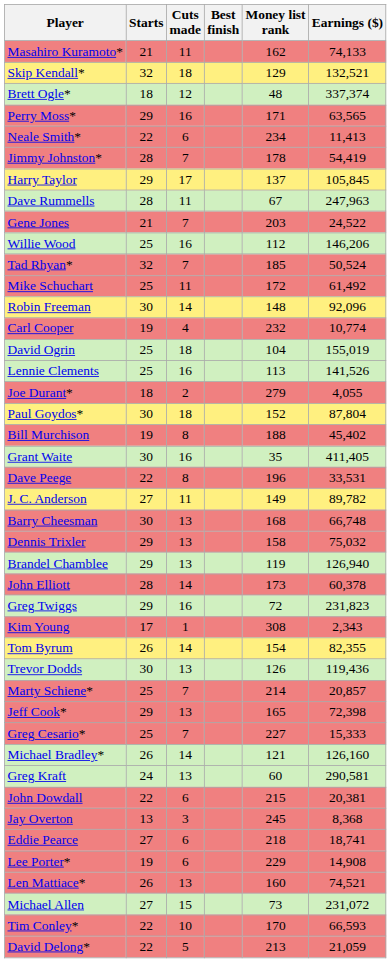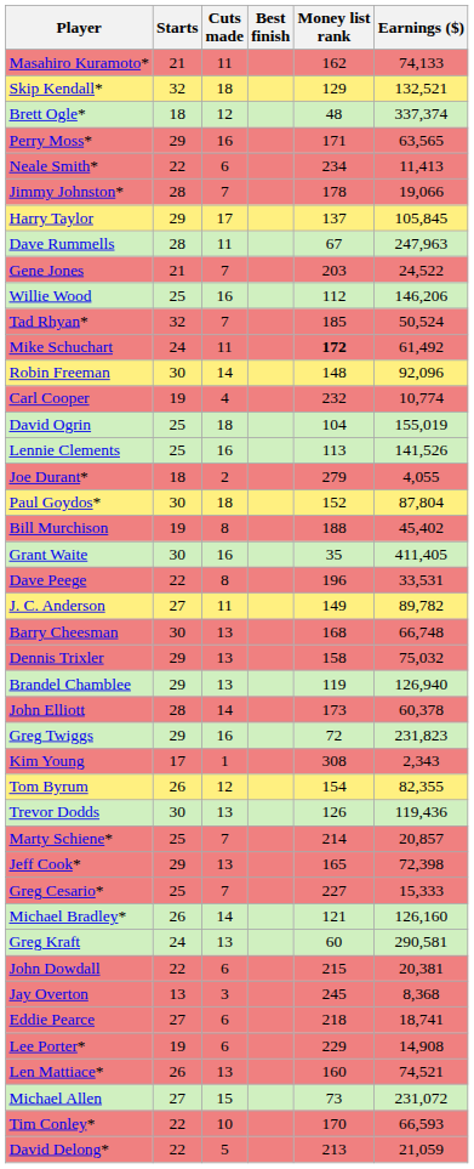Jimmy Johnston* | Earnings ($): 54,419 -> 19,066
Mike Schuchart | Starts: 25 -> 24
Mike Schuchart | Money list rank: normal -> bold
Tom Byrum | Cuts made: 14 -> 12
